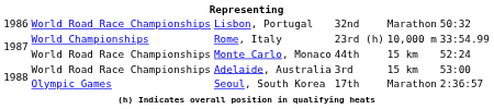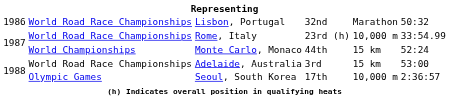Rome, Italy | column 2: World Championships -> World Road Race Championships
Monte Carlo, Monaco | column 2: World Road Race Championships -> World Championships
Seoul, South Korea | column 5: Marathon -> 10,000 m
